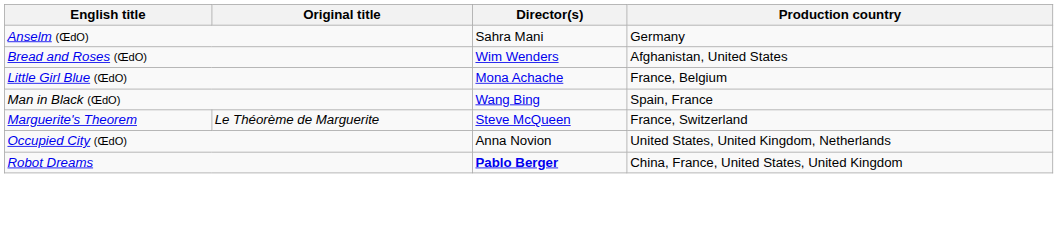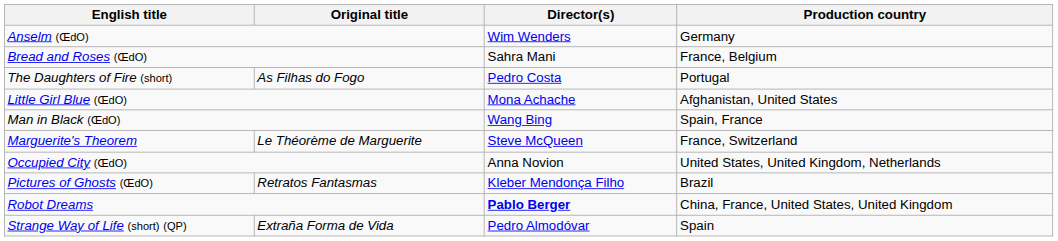Anselm (ŒdO) | Director(s): Sahra Mani -> Wim Wenders
Bread and Roses (ŒdO) | Director(s): Wim Wenders -> Sahra Mani
Bread and Roses (ŒdO) | Production country: Afghanistan, United States -> France, Belgium
+ row: The Daughters of Fire (short) | As Filhas do Fogo | Pedro Costa | Portugal
Little Girl Blue (ŒdO) | Production country: France, Belgium -> Afghanistan, United States
+ row: Pictures of Ghosts (ŒdO) | Retratos Fantasmas | Kleber Mendonça Filho | Brazil
+ row: Strange Way of Life (short) (QP) | Extraña Forma de Vida | Pedro Almodóvar | Spain
